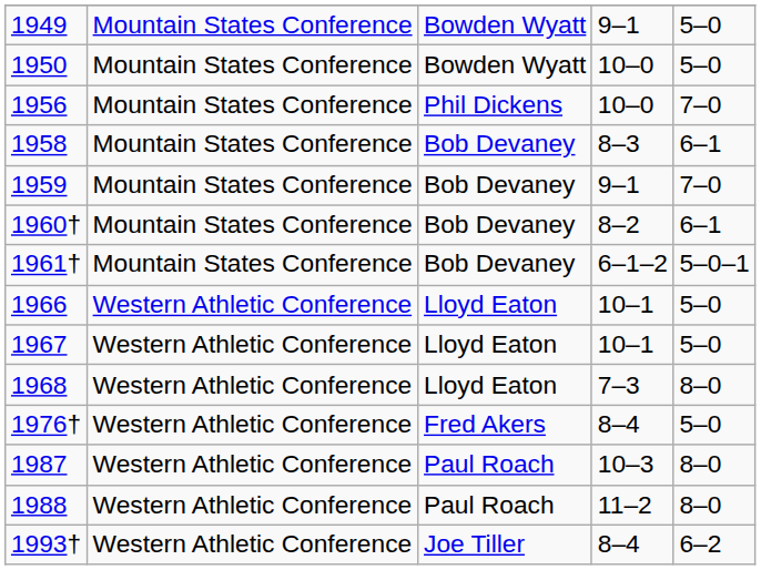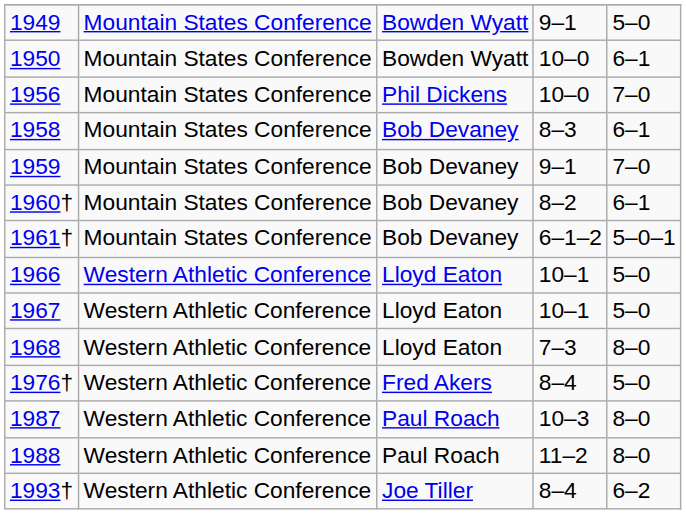1950 | column 5: 5–0 -> 6–1
